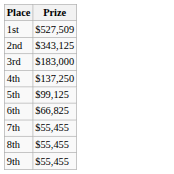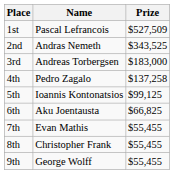+ column: Name | Pascal Lefrancois | Andras Nemeth | Andreas Torbergsen | Pedro Zagalo | Ioannis Kontonatsios | Aku Joentausta | Evan Mathis | Christopher Frank | George Wolff
2nd | Prize: $343,125 -> $343,525
4th | Prize: $137,250 -> $137,258
